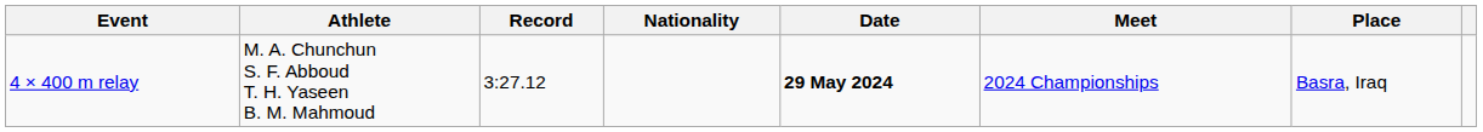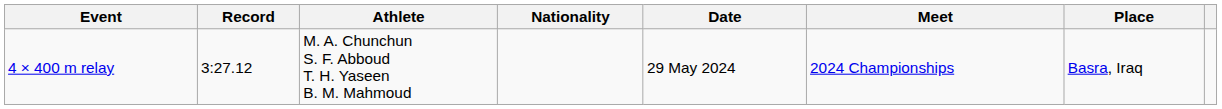columns swapped: Record <-> Athlete
4 × 400 m relay | Date: bold -> normal
